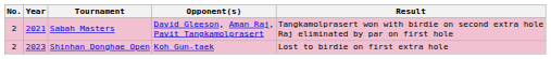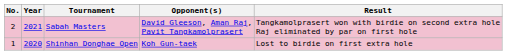Shinhan Donghae Open | No.: 2 -> 1
Shinhan Donghae Open | Year: 2023 -> 2020
